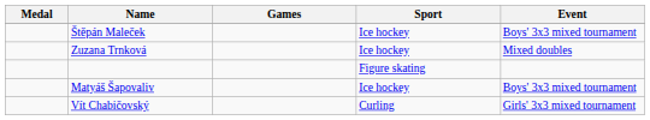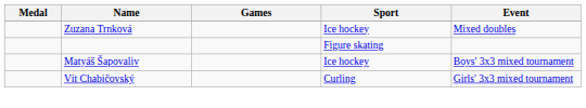- row: Štěpán Maleček | Ice hockey | Boys' 3x3 mixed tournament
